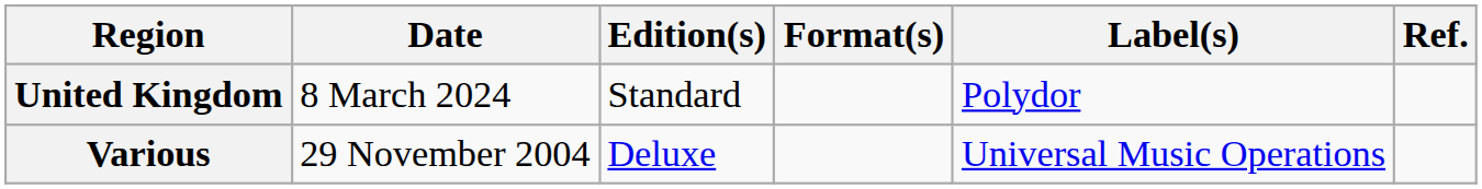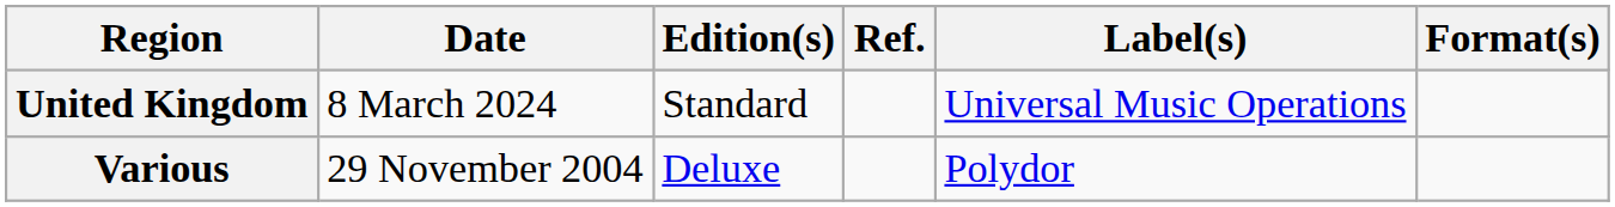columns swapped: Format(s) <-> Ref.
United Kingdom | Label(s): Polydor -> Universal Music Operations
Various | Label(s): Universal Music Operations -> Polydor
